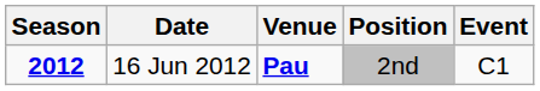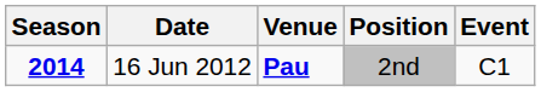16 Jun 2012 | Season: 2012 -> 2014
